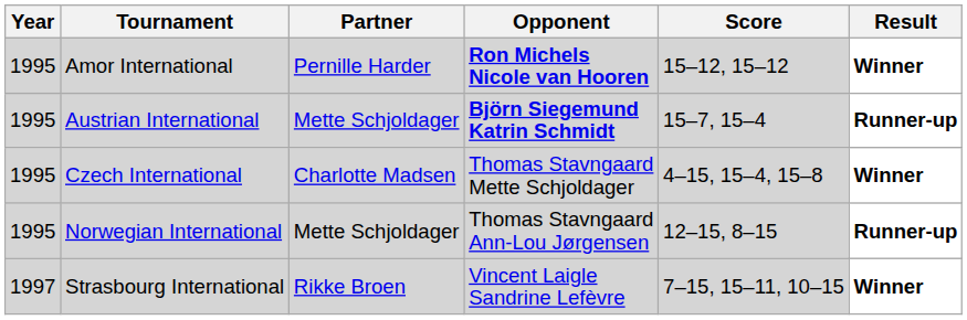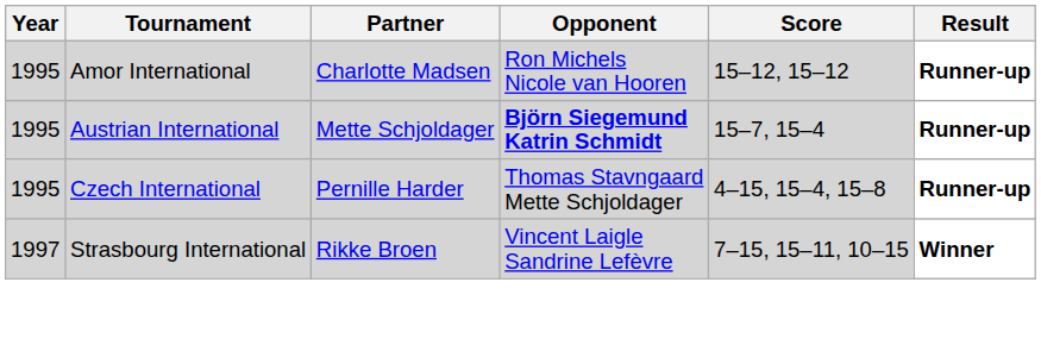Amor International | Partner: Pernille Harder -> Charlotte Madsen
Amor International | Opponent: bold -> normal
Amor International | Result: Winner -> Runner-up
Czech International | Partner: Charlotte Madsen -> Pernille Harder
Czech International | Result: Winner -> Runner-up
- row: 1995 | Norwegian International | Mette Schjoldager | Thomas Stavngaard Ann-Lou Jørgensen | 12–15, 8–15 | Runner-up
